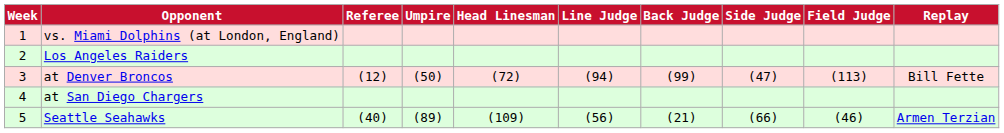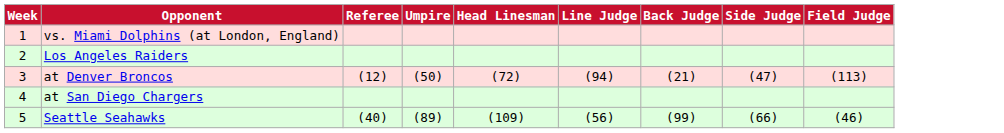- column: Replay | Bill Fette | Armen Terzian
at Denver Broncos | Back Judge: (99) -> (21)
Seattle Seahawks | Back Judge: (21) -> (99)
